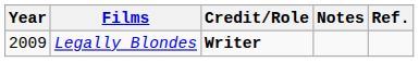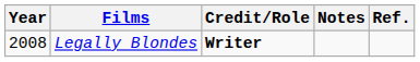Legally Blondes | Year: 2009 -> 2008
